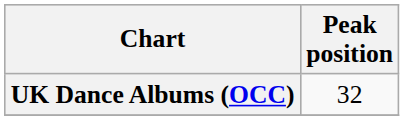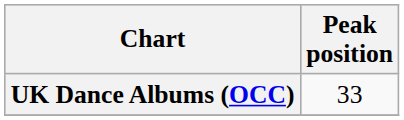UK Dance Albums (OCC) | Peak position: 32 -> 33
